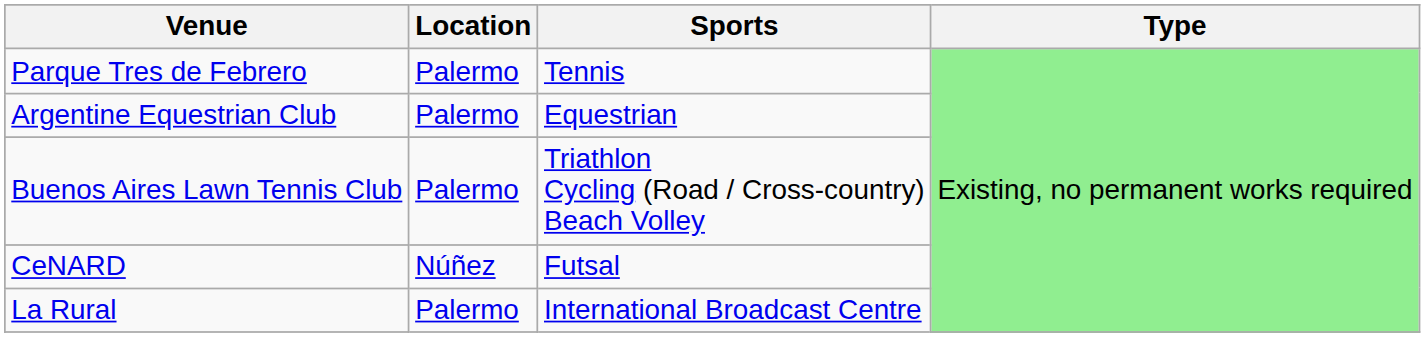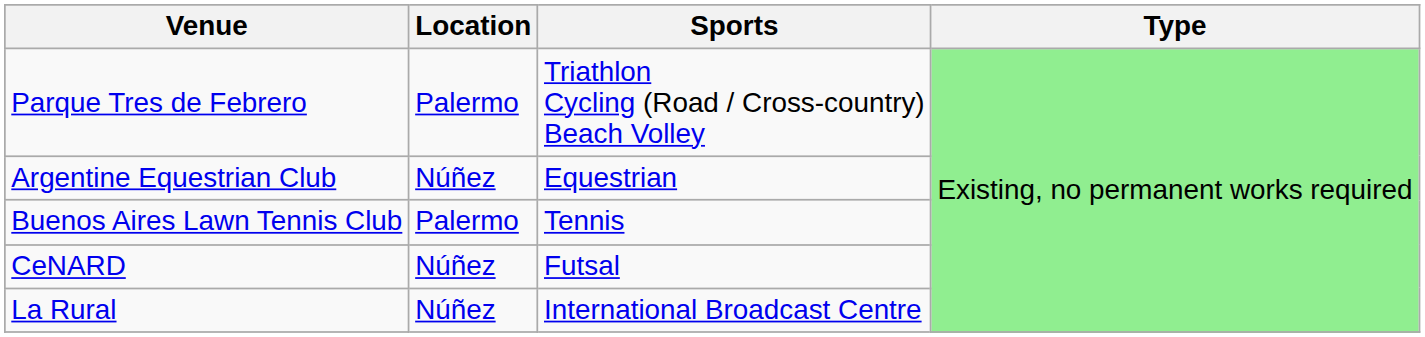Parque Tres de Febrero | Sports: Tennis -> Triathlon Cycling (Road / Cross-country) Beach Volley
Argentine Equestrian Club | Location: Palermo -> Núñez
Buenos Aires Lawn Tennis Club | Sports: Triathlon Cycling (Road / Cross-country) Beach Volley -> Tennis
La Rural | Location: Palermo -> Núñez
